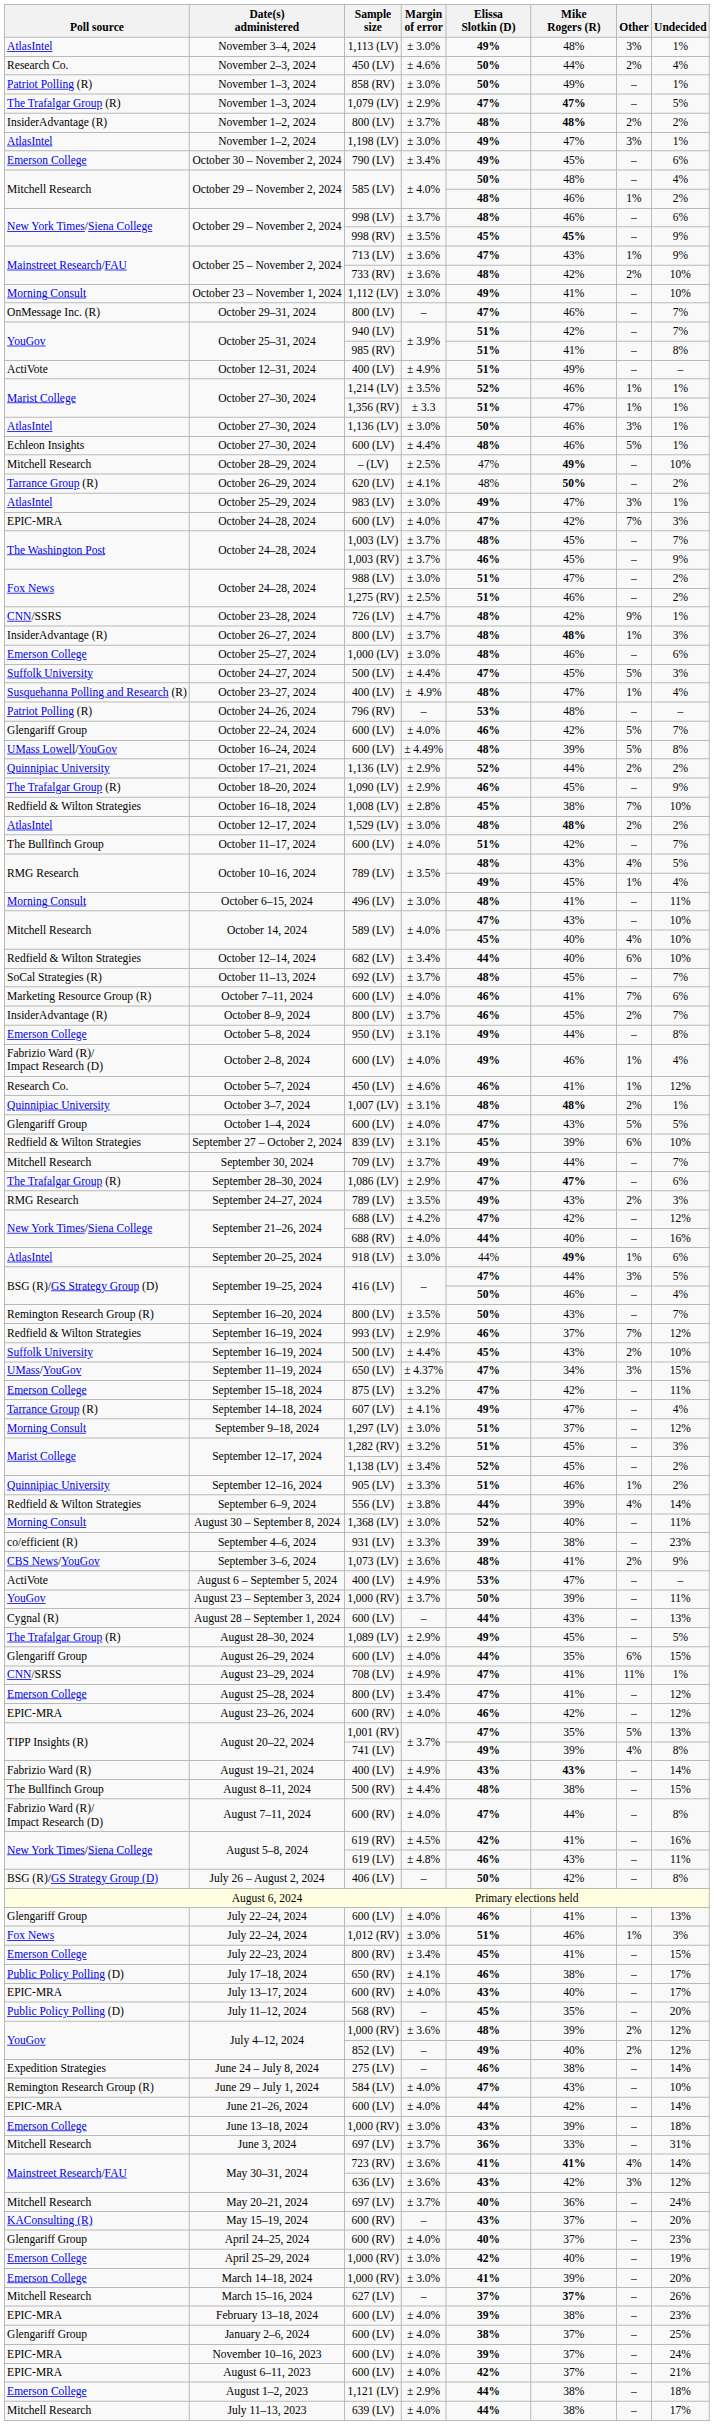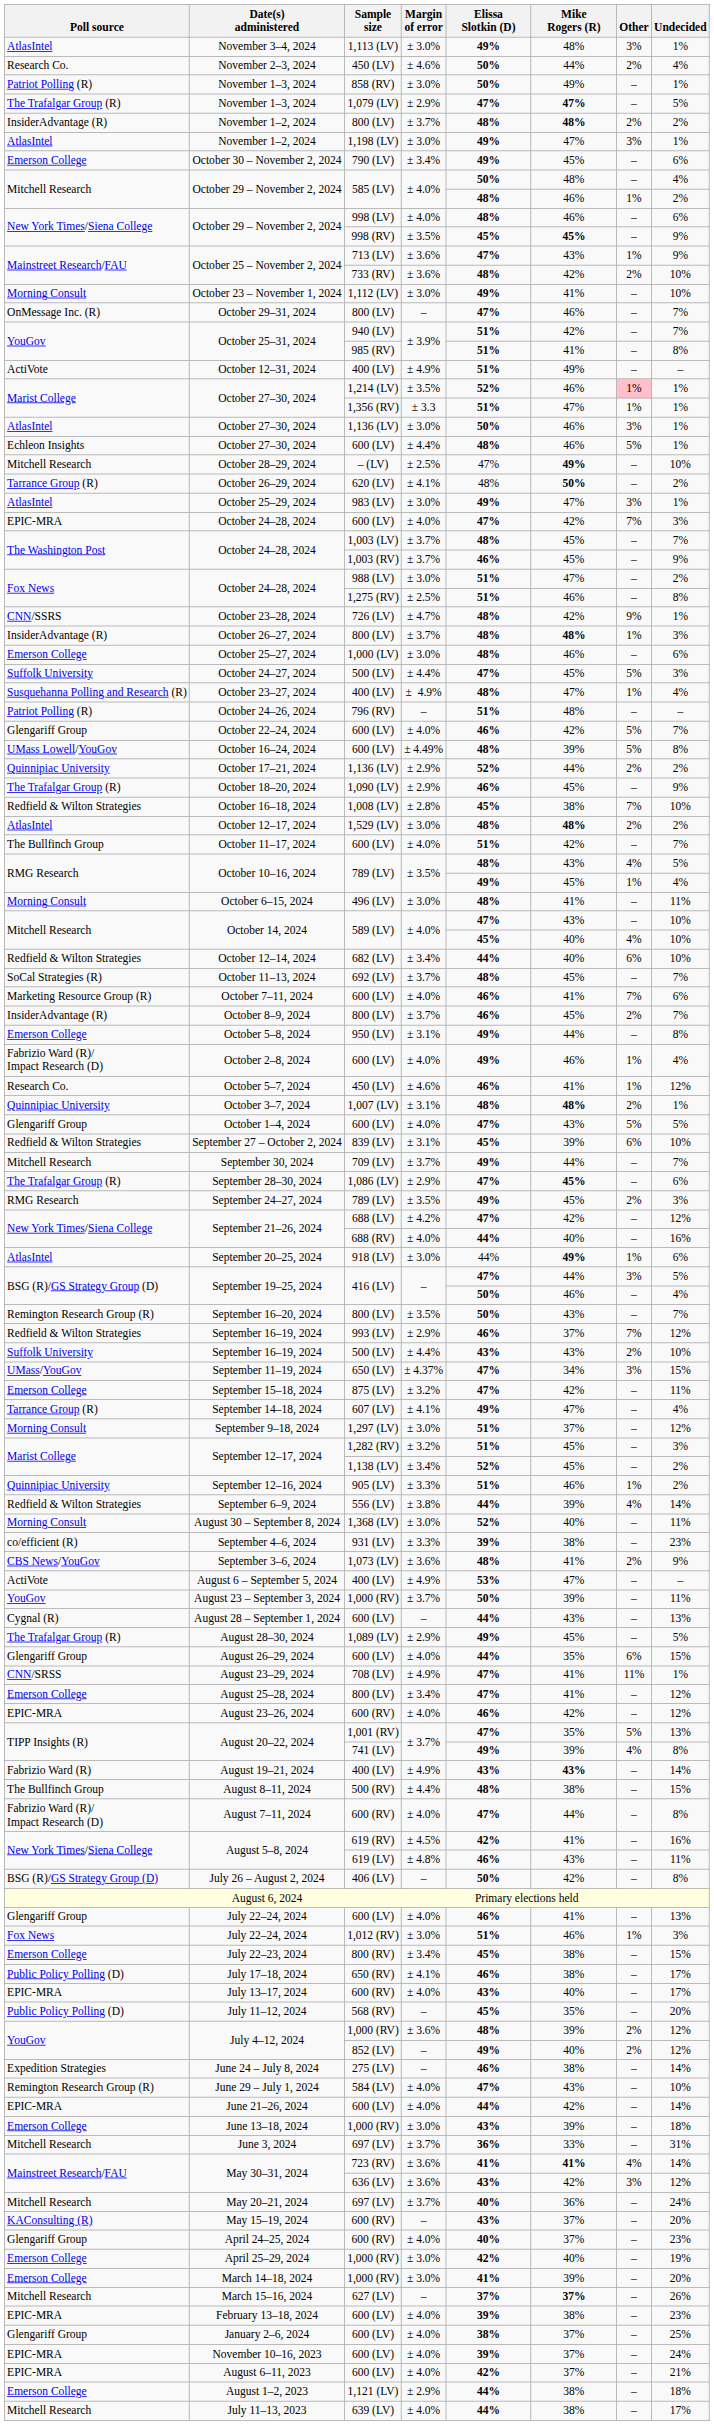October 29 – November 2, 2024 / 998 (LV) | Margin of error: ± 3.7% -> ± 4.0%
October 27–30, 2024 / 1,214 (LV) | Other: no background -> pink background
October 24–28, 2024 / 1,275 (RV) | Undecided: 2% -> 8%
October 24–26, 2024 | Elissa Slotkin (D): 53% -> 51%
September 28–30, 2024 | Mike Rogers (R): 47% -> 45%
September 24–27, 2024 | Mike Rogers (R): 43% -> 45%
September 16–19, 2024 / 500 (LV) | Elissa Slotkin (D): 45% -> 43%
July 22–23, 2024 | Mike Rogers (R): 41% -> 38%
